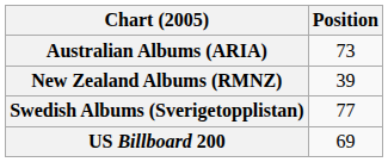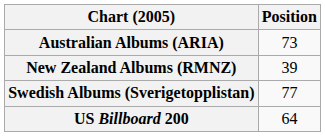US Billboard 200 | Position: 69 -> 64
